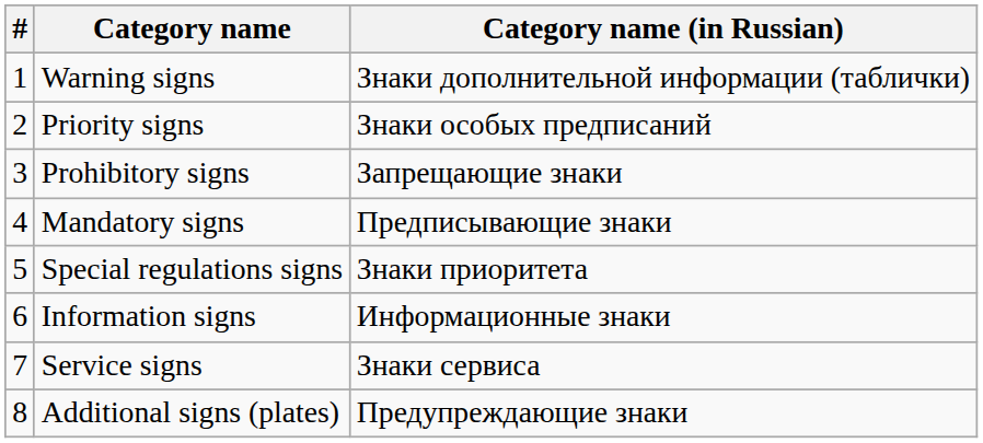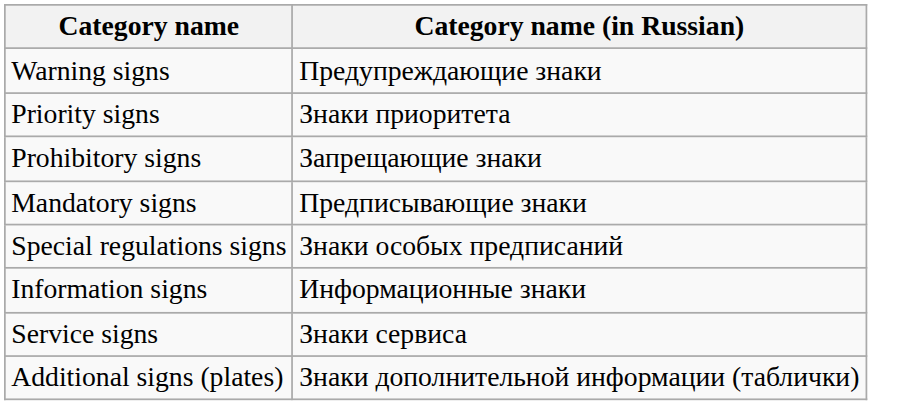- column: # | 1 | 2 | 3 | 4 | 5 | 6 | 7 | 8
Warning signs | Category name (in Russian): Знаки дополнительной информации (таблички) -> Предупреждающие знаки
Priority signs | Category name (in Russian): Знаки особых предписаний -> Знаки приоритета
Special regulations signs | Category name (in Russian): Знаки приоритета -> Знаки особых предписаний
Additional signs (plates) | Category name (in Russian): Предупреждающие знаки -> Знаки дополнительной информации (таблички)
